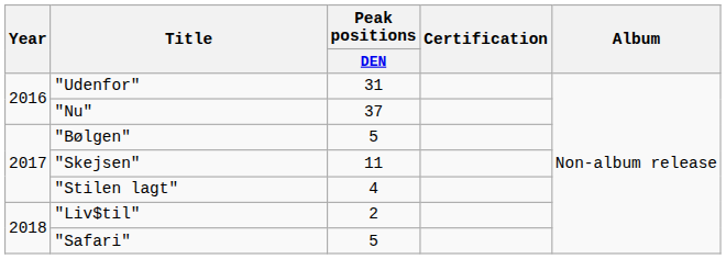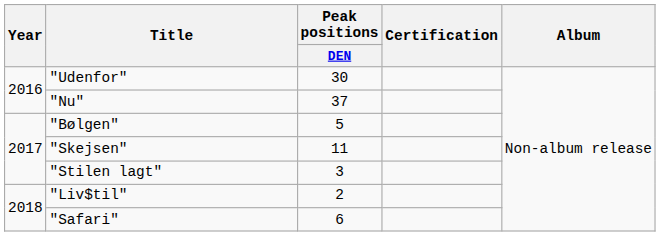"Udenfor" | Peak positions / DEN: 31 -> 30
"Stilen lagt" | Peak positions / DEN: 4 -> 3
"Safari" | Peak positions / DEN: 5 -> 6
